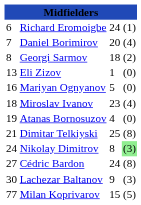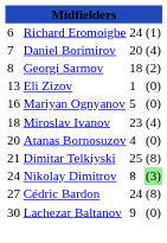Atanas Bornosuzov | column 1: 19 -> 20
Lachezar Baltanov | column 4: (3) -> (0)
- row: 77 | Milan Koprivarov | 15 | (5)
